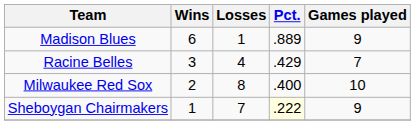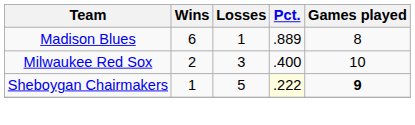Madison Blues | Games played: 9 -> 8
- row: Racine Belles | 3 | 4 | .429 | 7
Milwaukee Red Sox | Losses: 8 -> 3
Sheboygan Chairmakers | Losses: 7 -> 5
Sheboygan Chairmakers | Games played: normal -> bold
